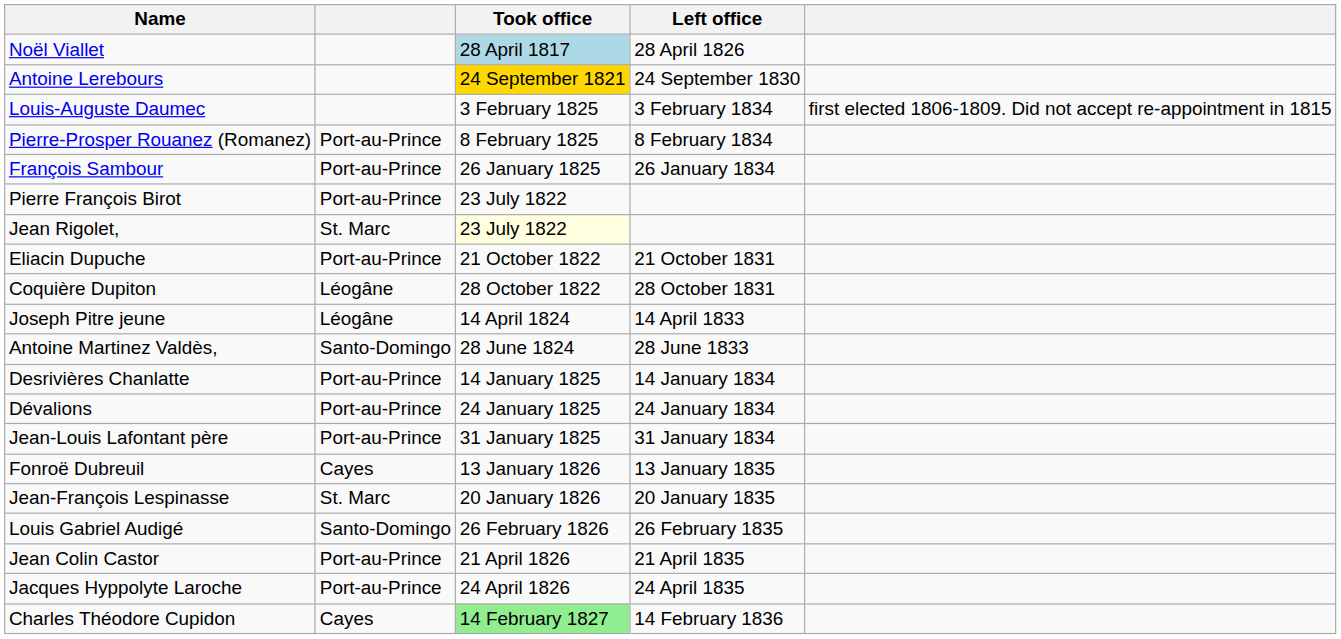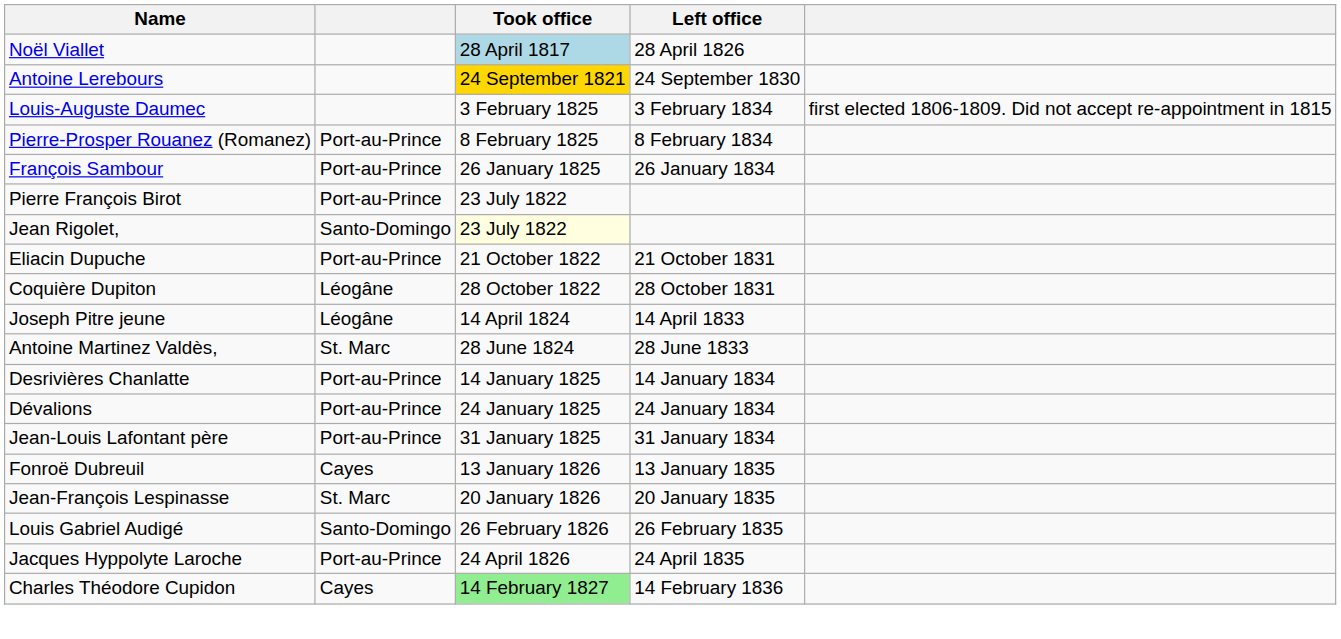Jean Rigolet, | column 2: St. Marc -> Santo-Domingo
Antoine Martinez Valdès, | column 2: Santo-Domingo -> St. Marc
- row: Jean Colin Castor | Port-au-Prince | 21 April 1826 | 21 April 1835
